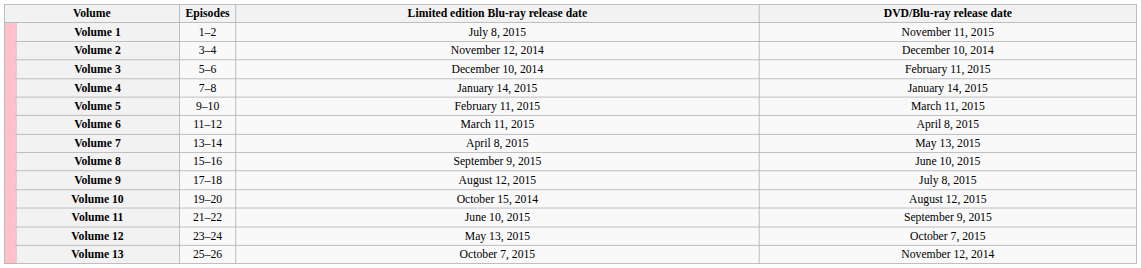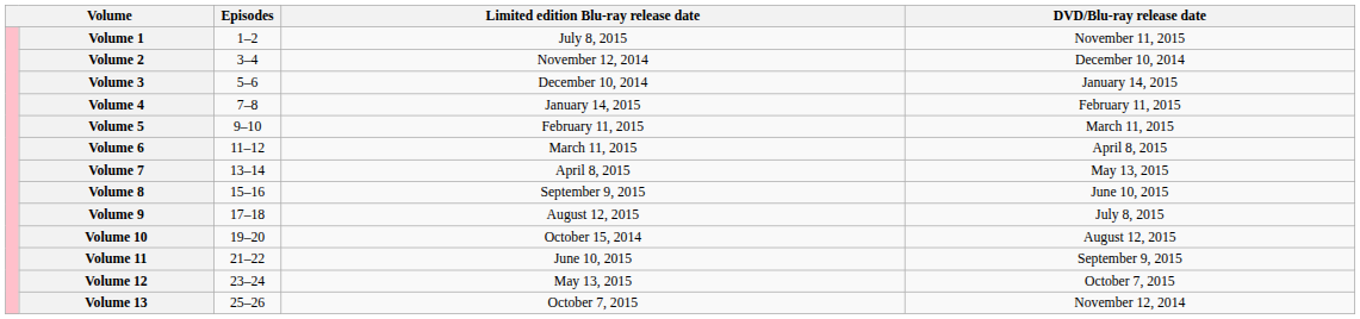Volume 3 | DVD/Blu-ray release date: February 11, 2015 -> January 14, 2015
Volume 4 | DVD/Blu-ray release date: January 14, 2015 -> February 11, 2015
